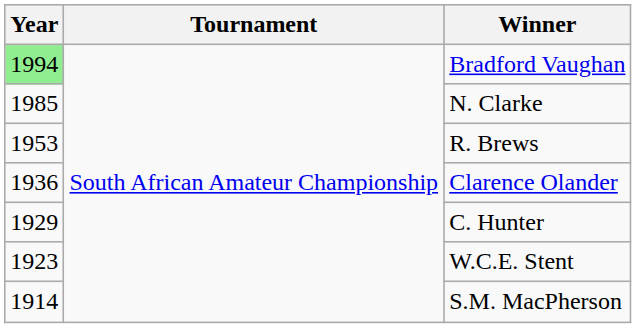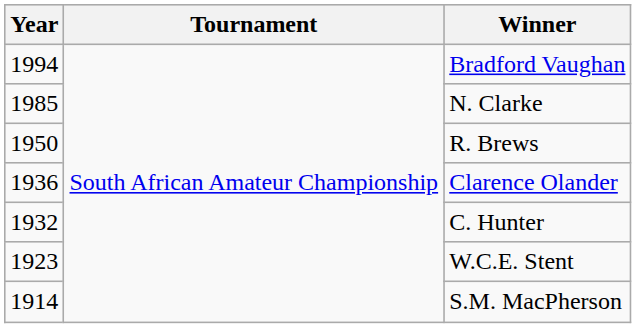Bradford Vaughan | Year: lightgreen background -> no background
R. Brews | Year: 1953 -> 1950
C. Hunter | Year: 1929 -> 1932
